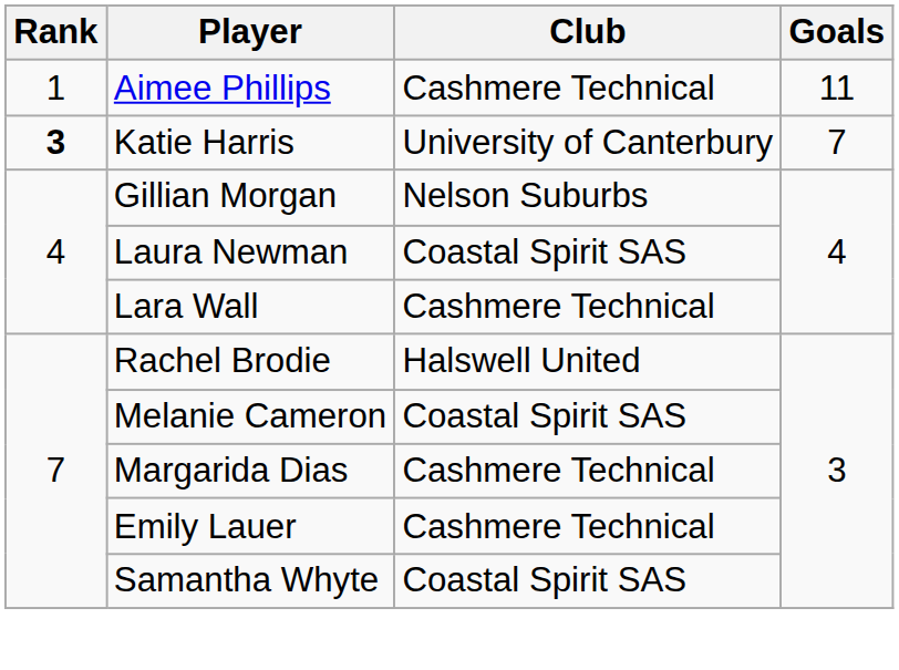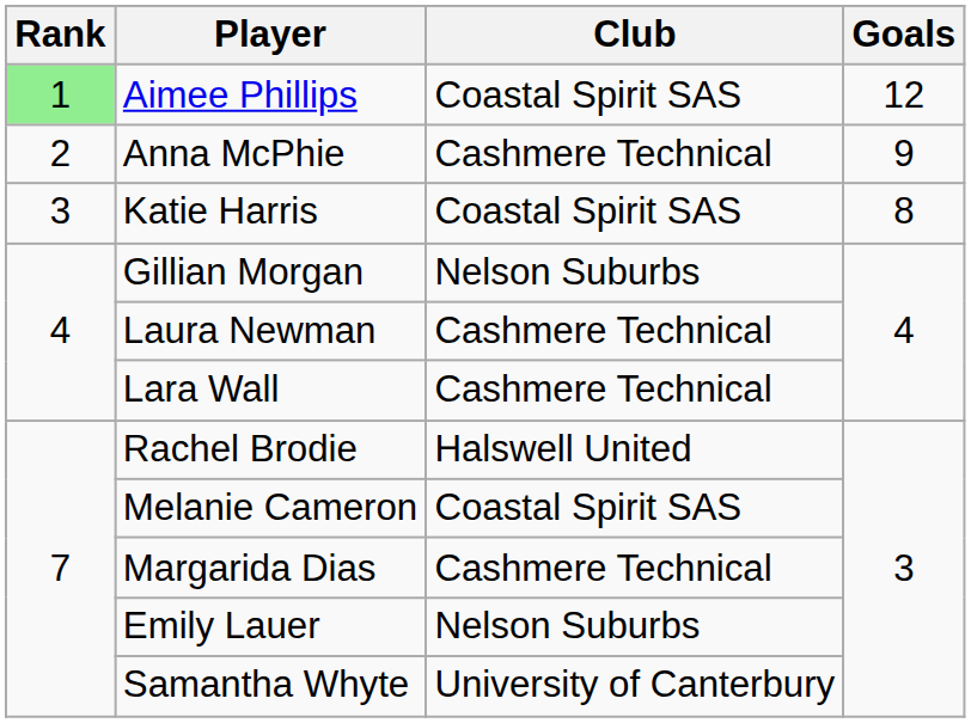Aimee Phillips | Rank: no background -> lightgreen background
Aimee Phillips | Club: Cashmere Technical -> Coastal Spirit SAS
Aimee Phillips | Goals: 11 -> 12
+ row: 2 | Anna McPhie | Cashmere Technical | 9
Katie Harris | Rank: bold -> normal
Katie Harris | Club: University of Canterbury -> Coastal Spirit SAS
Katie Harris | Goals: 7 -> 8
Laura Newman | Club: Coastal Spirit SAS -> Cashmere Technical
Emily Lauer | Club: Cashmere Technical -> Nelson Suburbs
Samantha Whyte | Club: Coastal Spirit SAS -> University of Canterbury
